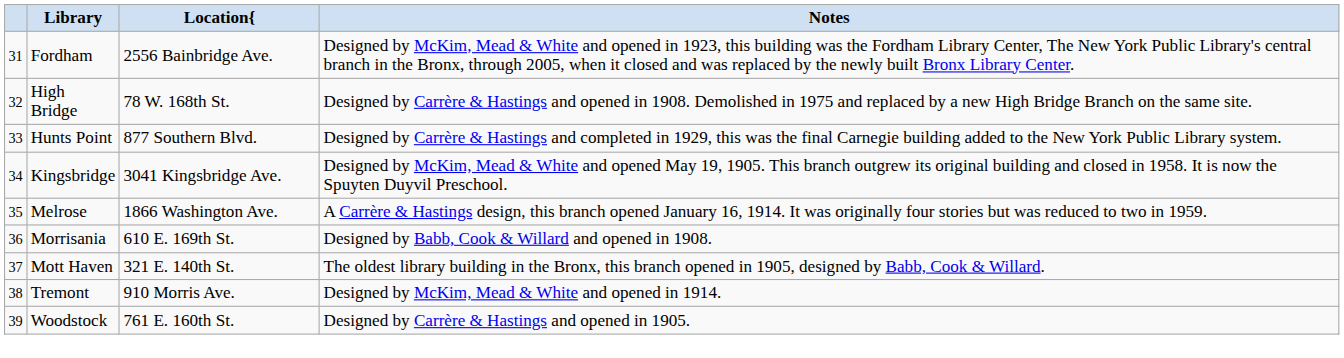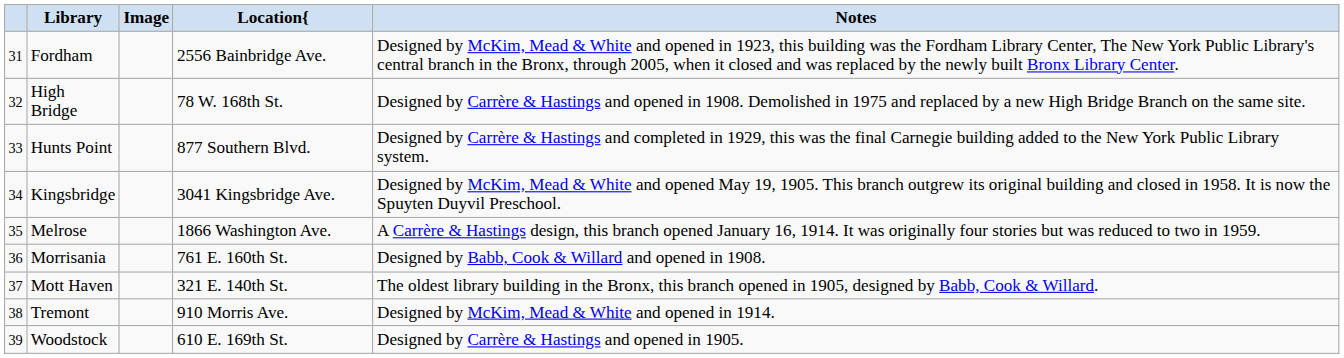+ column: Image
Morrisania | Location{: 610 E. 169th St. -> 761 E. 160th St.
Woodstock | Location{: 761 E. 160th St. -> 610 E. 169th St.
